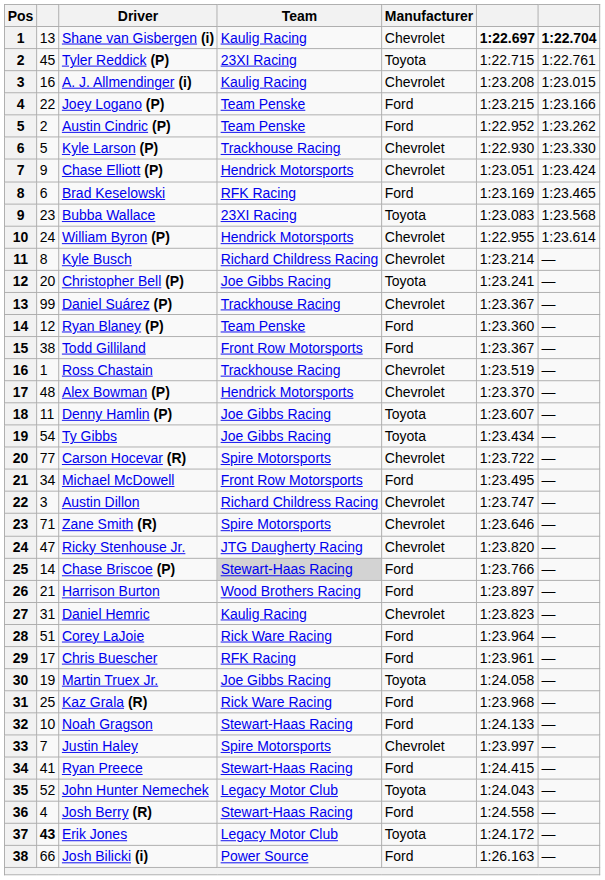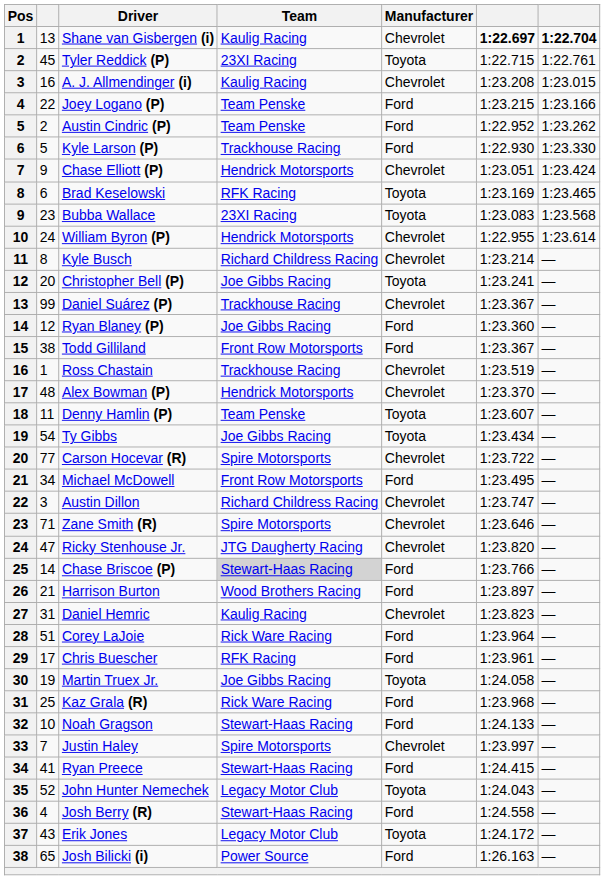Kyle Larson (P) | Manufacturer: Chevrolet -> Ford
Brad Keselowski | Manufacturer: Ford -> Toyota
Ryan Blaney (P) | Team: Team Penske -> Joe Gibbs Racing
Denny Hamlin (P) | Team: Joe Gibbs Racing -> Team Penske
Erik Jones | column 2: bold -> normal
Josh Bilicki (i) | column 2: 66 -> 65
